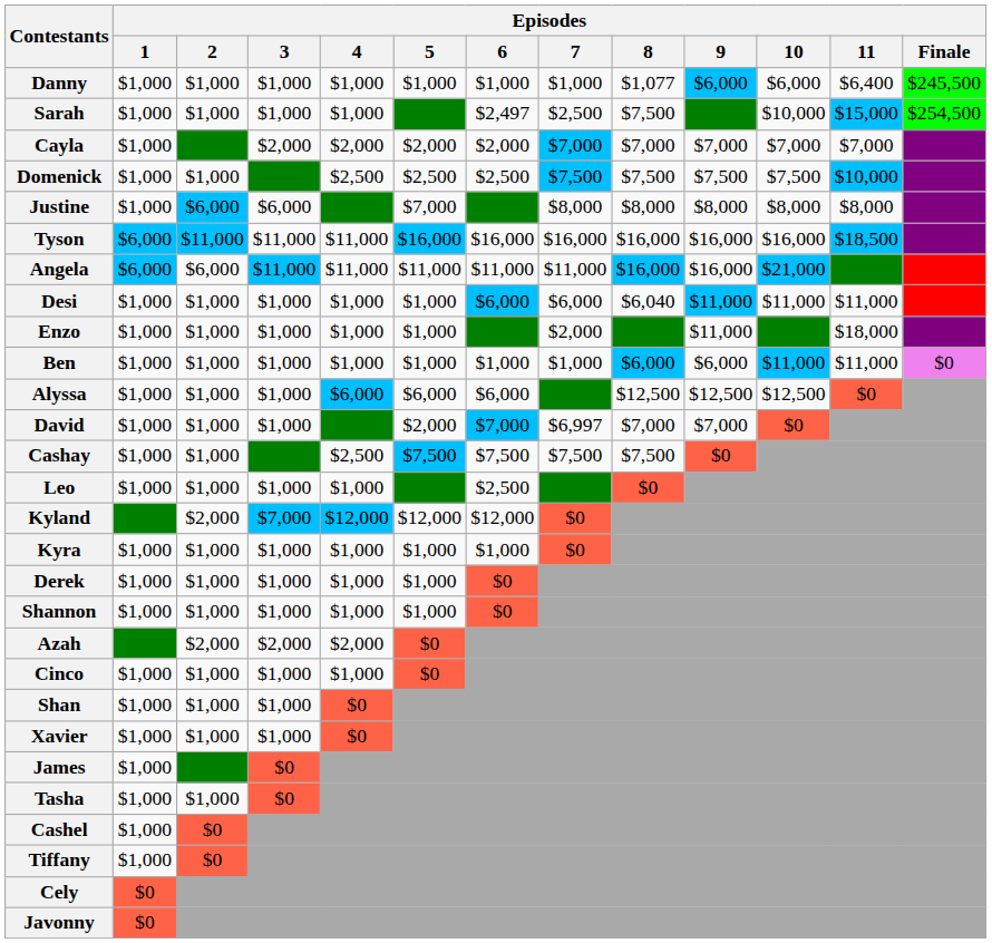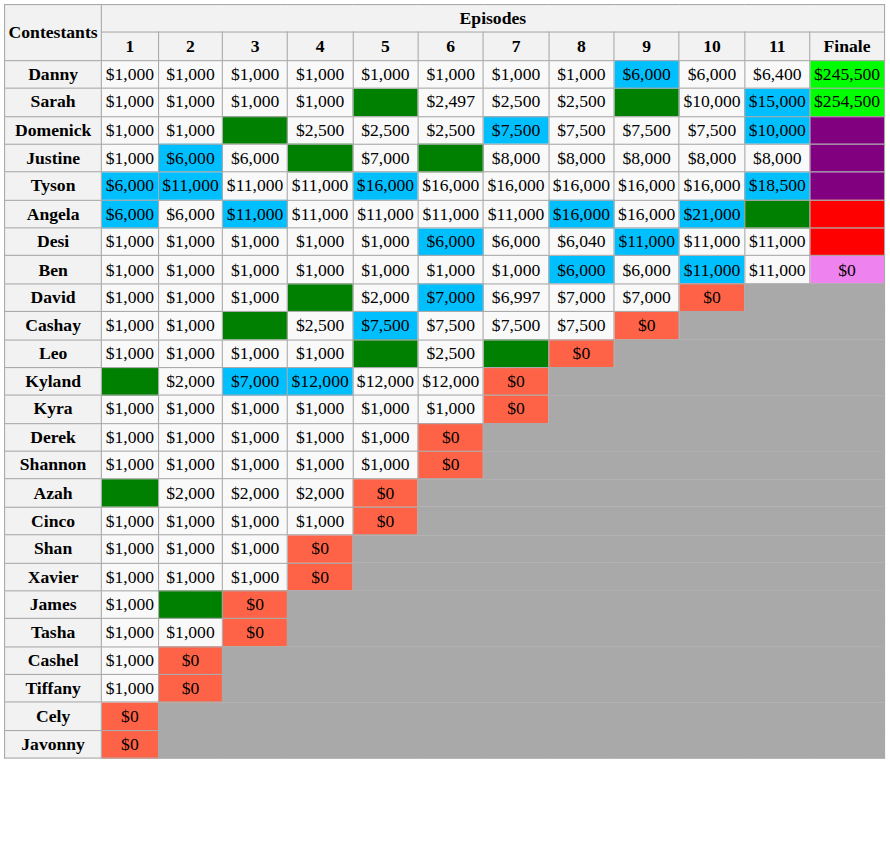Danny | Episodes / 8: $1,077 -> $1,000
Sarah | Episodes / 8: $7,500 -> $2,500
- row: Cayla | $1,000 | $2,000 | $2,000 | $2,000 | $2,000 | $7,000 | $7,000 | $7,000 | $7,000 | $7,000
- row: Enzo | $1,000 | $1,000 | $1,000 | $1,000 | $1,000 | $2,000 | $11,000 | $18,000
- row: Alyssa | $1,000 | $1,000 | $1,000 | $6,000 | $6,000 | $6,000 | $12,500 | $12,500 | $12,500 | $0
